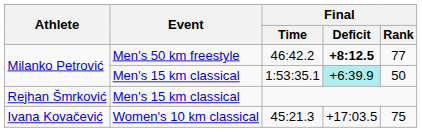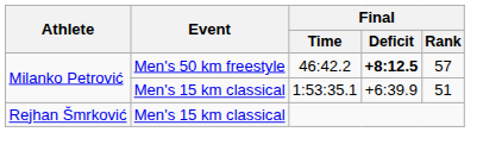46:42.2 | Final / Rank: 77 -> 57
1:53:35.1 | Final / Deficit: paleturquoise background -> no background
1:53:35.1 | Final / Rank: 50 -> 51
- row: Ivana Kovačević | Women's 10 km classical | 45:21.3 | +17:03.5 | 75
